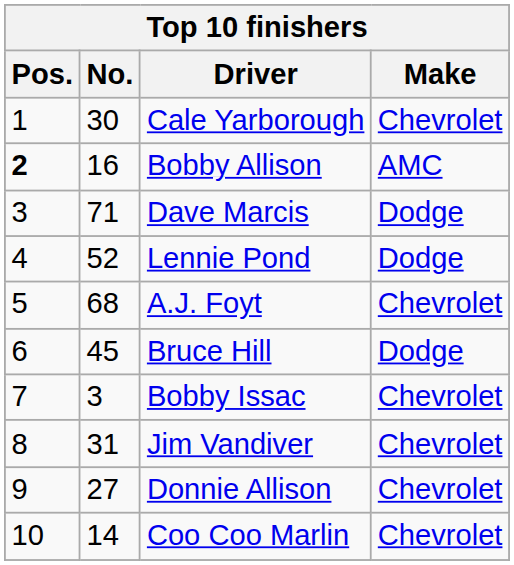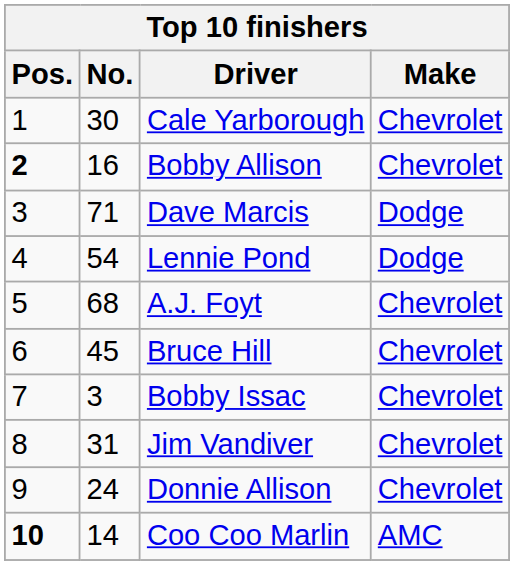Bobby Allison | Make: AMC -> Chevrolet
Lennie Pond | No.: 52 -> 54
Bruce Hill | Make: Dodge -> Chevrolet
Donnie Allison | No.: 27 -> 24
Coo Coo Marlin | Pos.: normal -> bold
Coo Coo Marlin | Make: Chevrolet -> AMC
